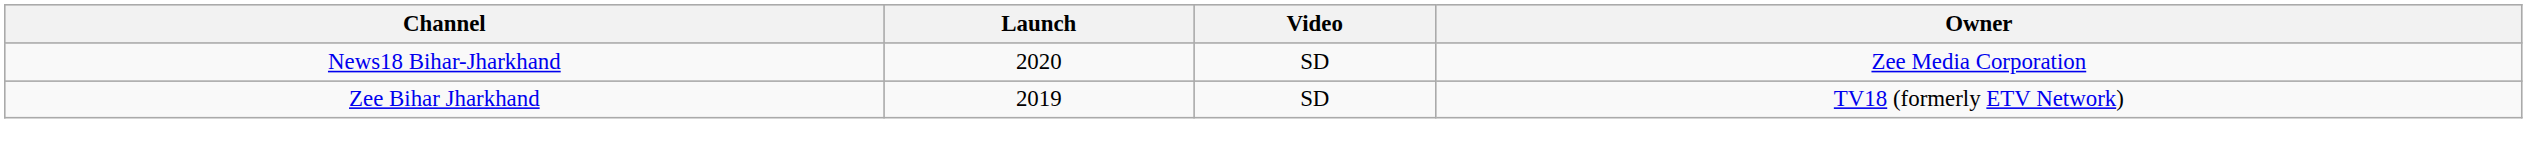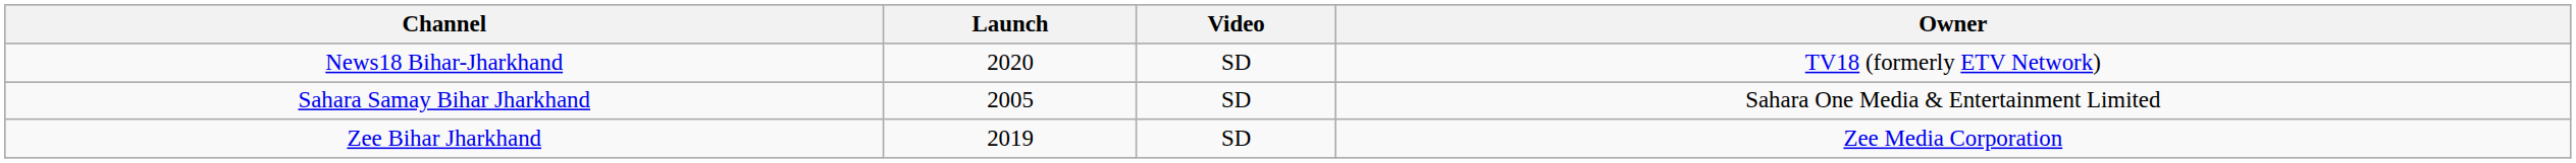News18 Bihar-Jharkhand | Owner: Zee Media Corporation -> TV18 (formerly ETV Network)
+ row: Sahara Samay Bihar Jharkhand | 2005 | SD | Sahara One Media & Entertainment Limited
Zee Bihar Jharkhand | Owner: TV18 (formerly ETV Network) -> Zee Media Corporation
